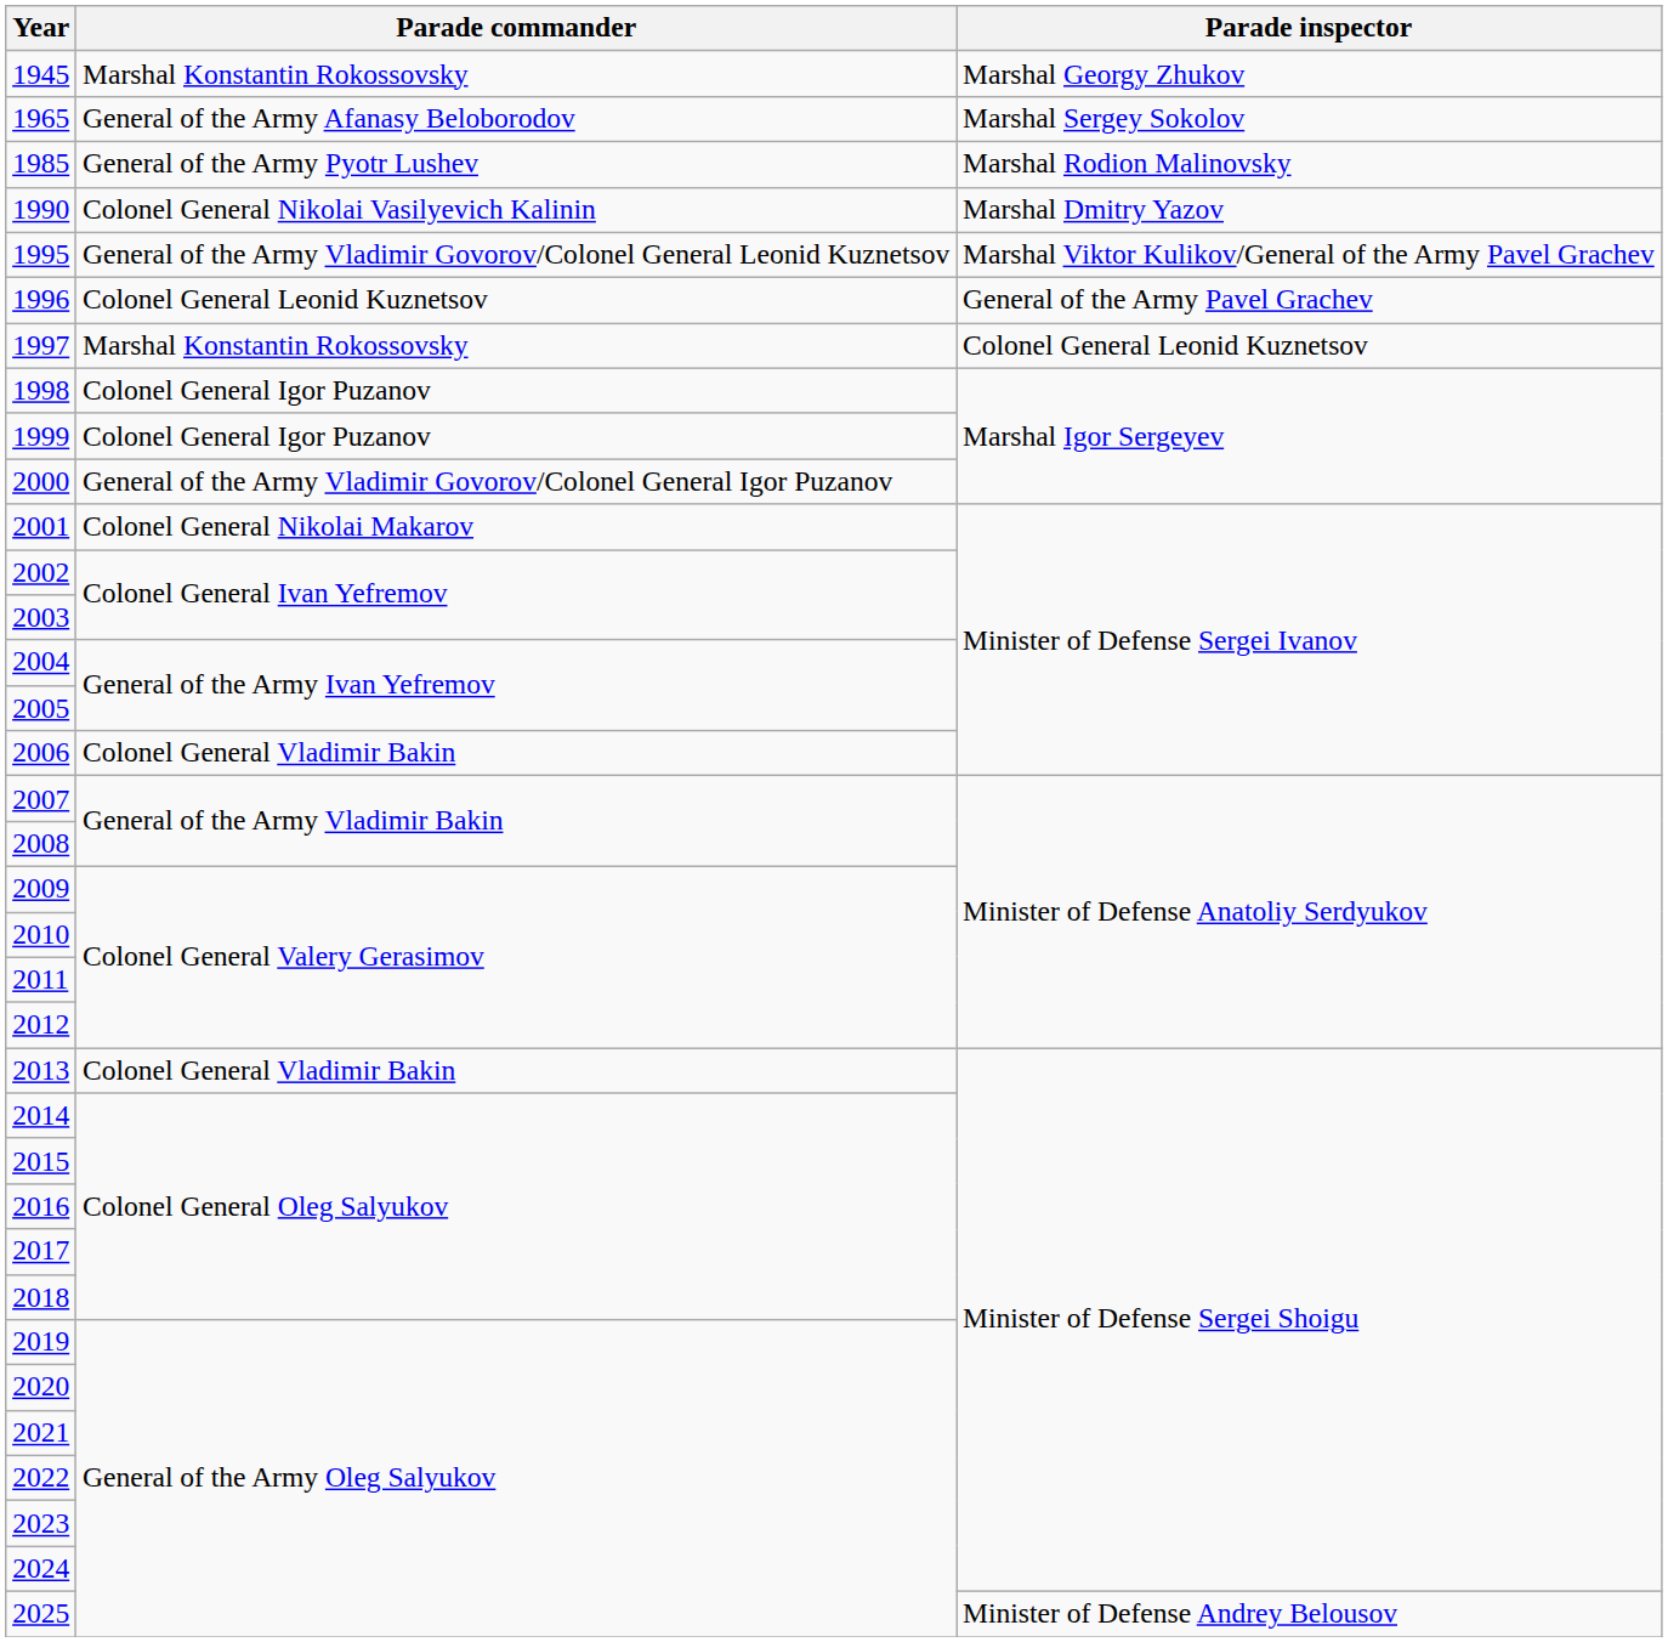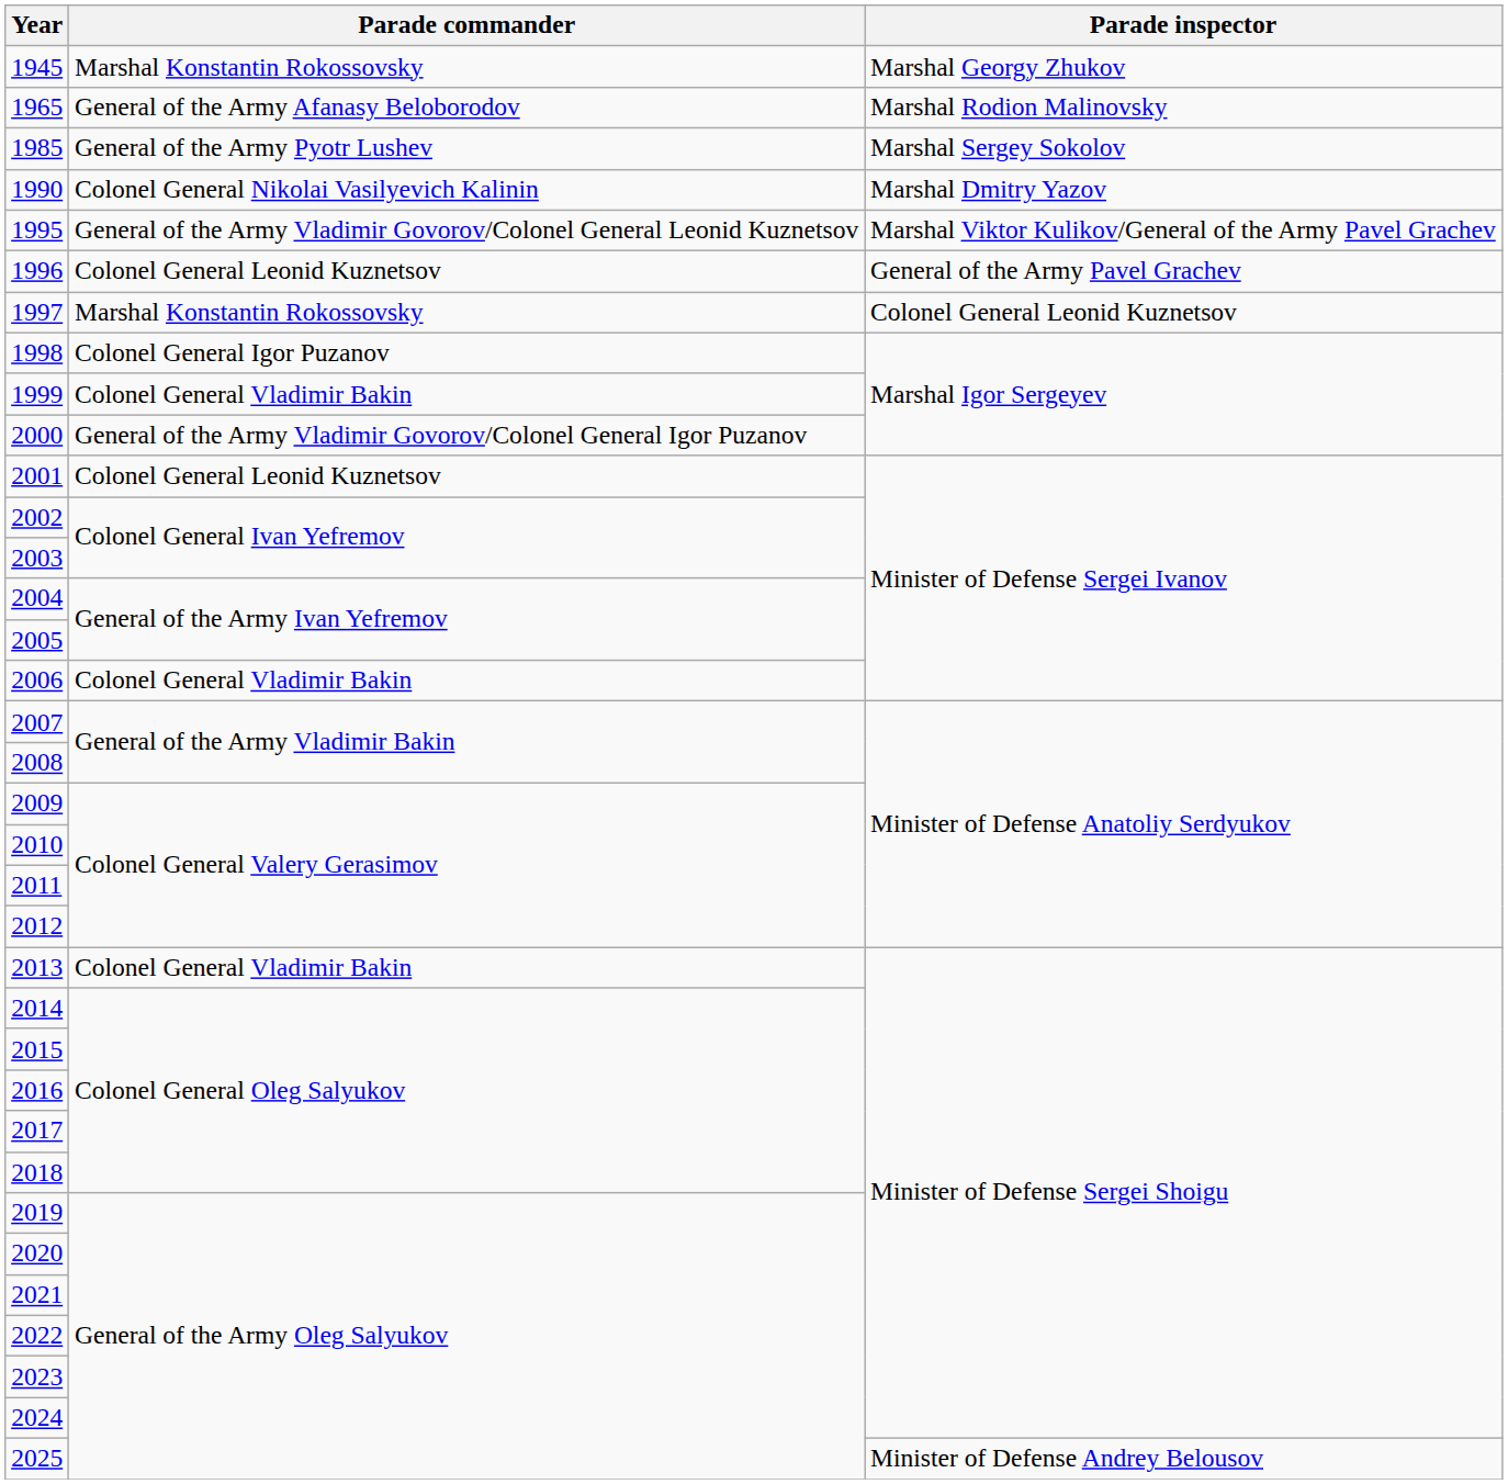1965 | Parade inspector: Marshal Sergey Sokolov -> Marshal Rodion Malinovsky
1985 | Parade inspector: Marshal Rodion Malinovsky -> Marshal Sergey Sokolov
1999 | Parade commander: Colonel General Igor Puzanov -> Colonel General Vladimir Bakin
2001 | Parade commander: Colonel General Nikolai Makarov -> Colonel General Leonid Kuznetsov
